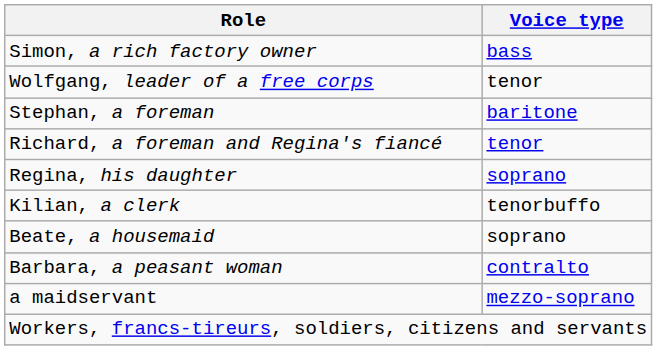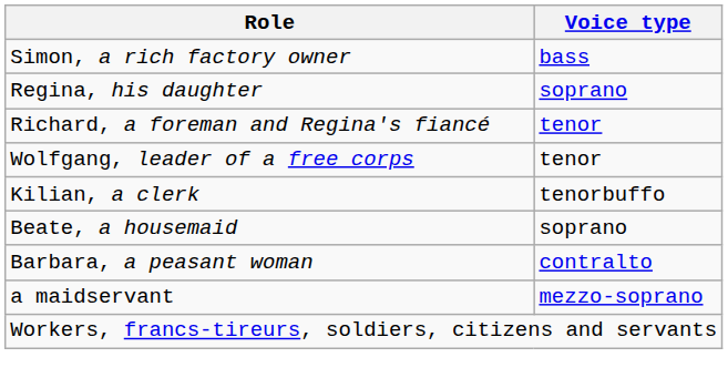rows swapped: Regina, his daughter <-> Wolfgang, leader of a free corps
- row: Stephan, a foreman | baritone
